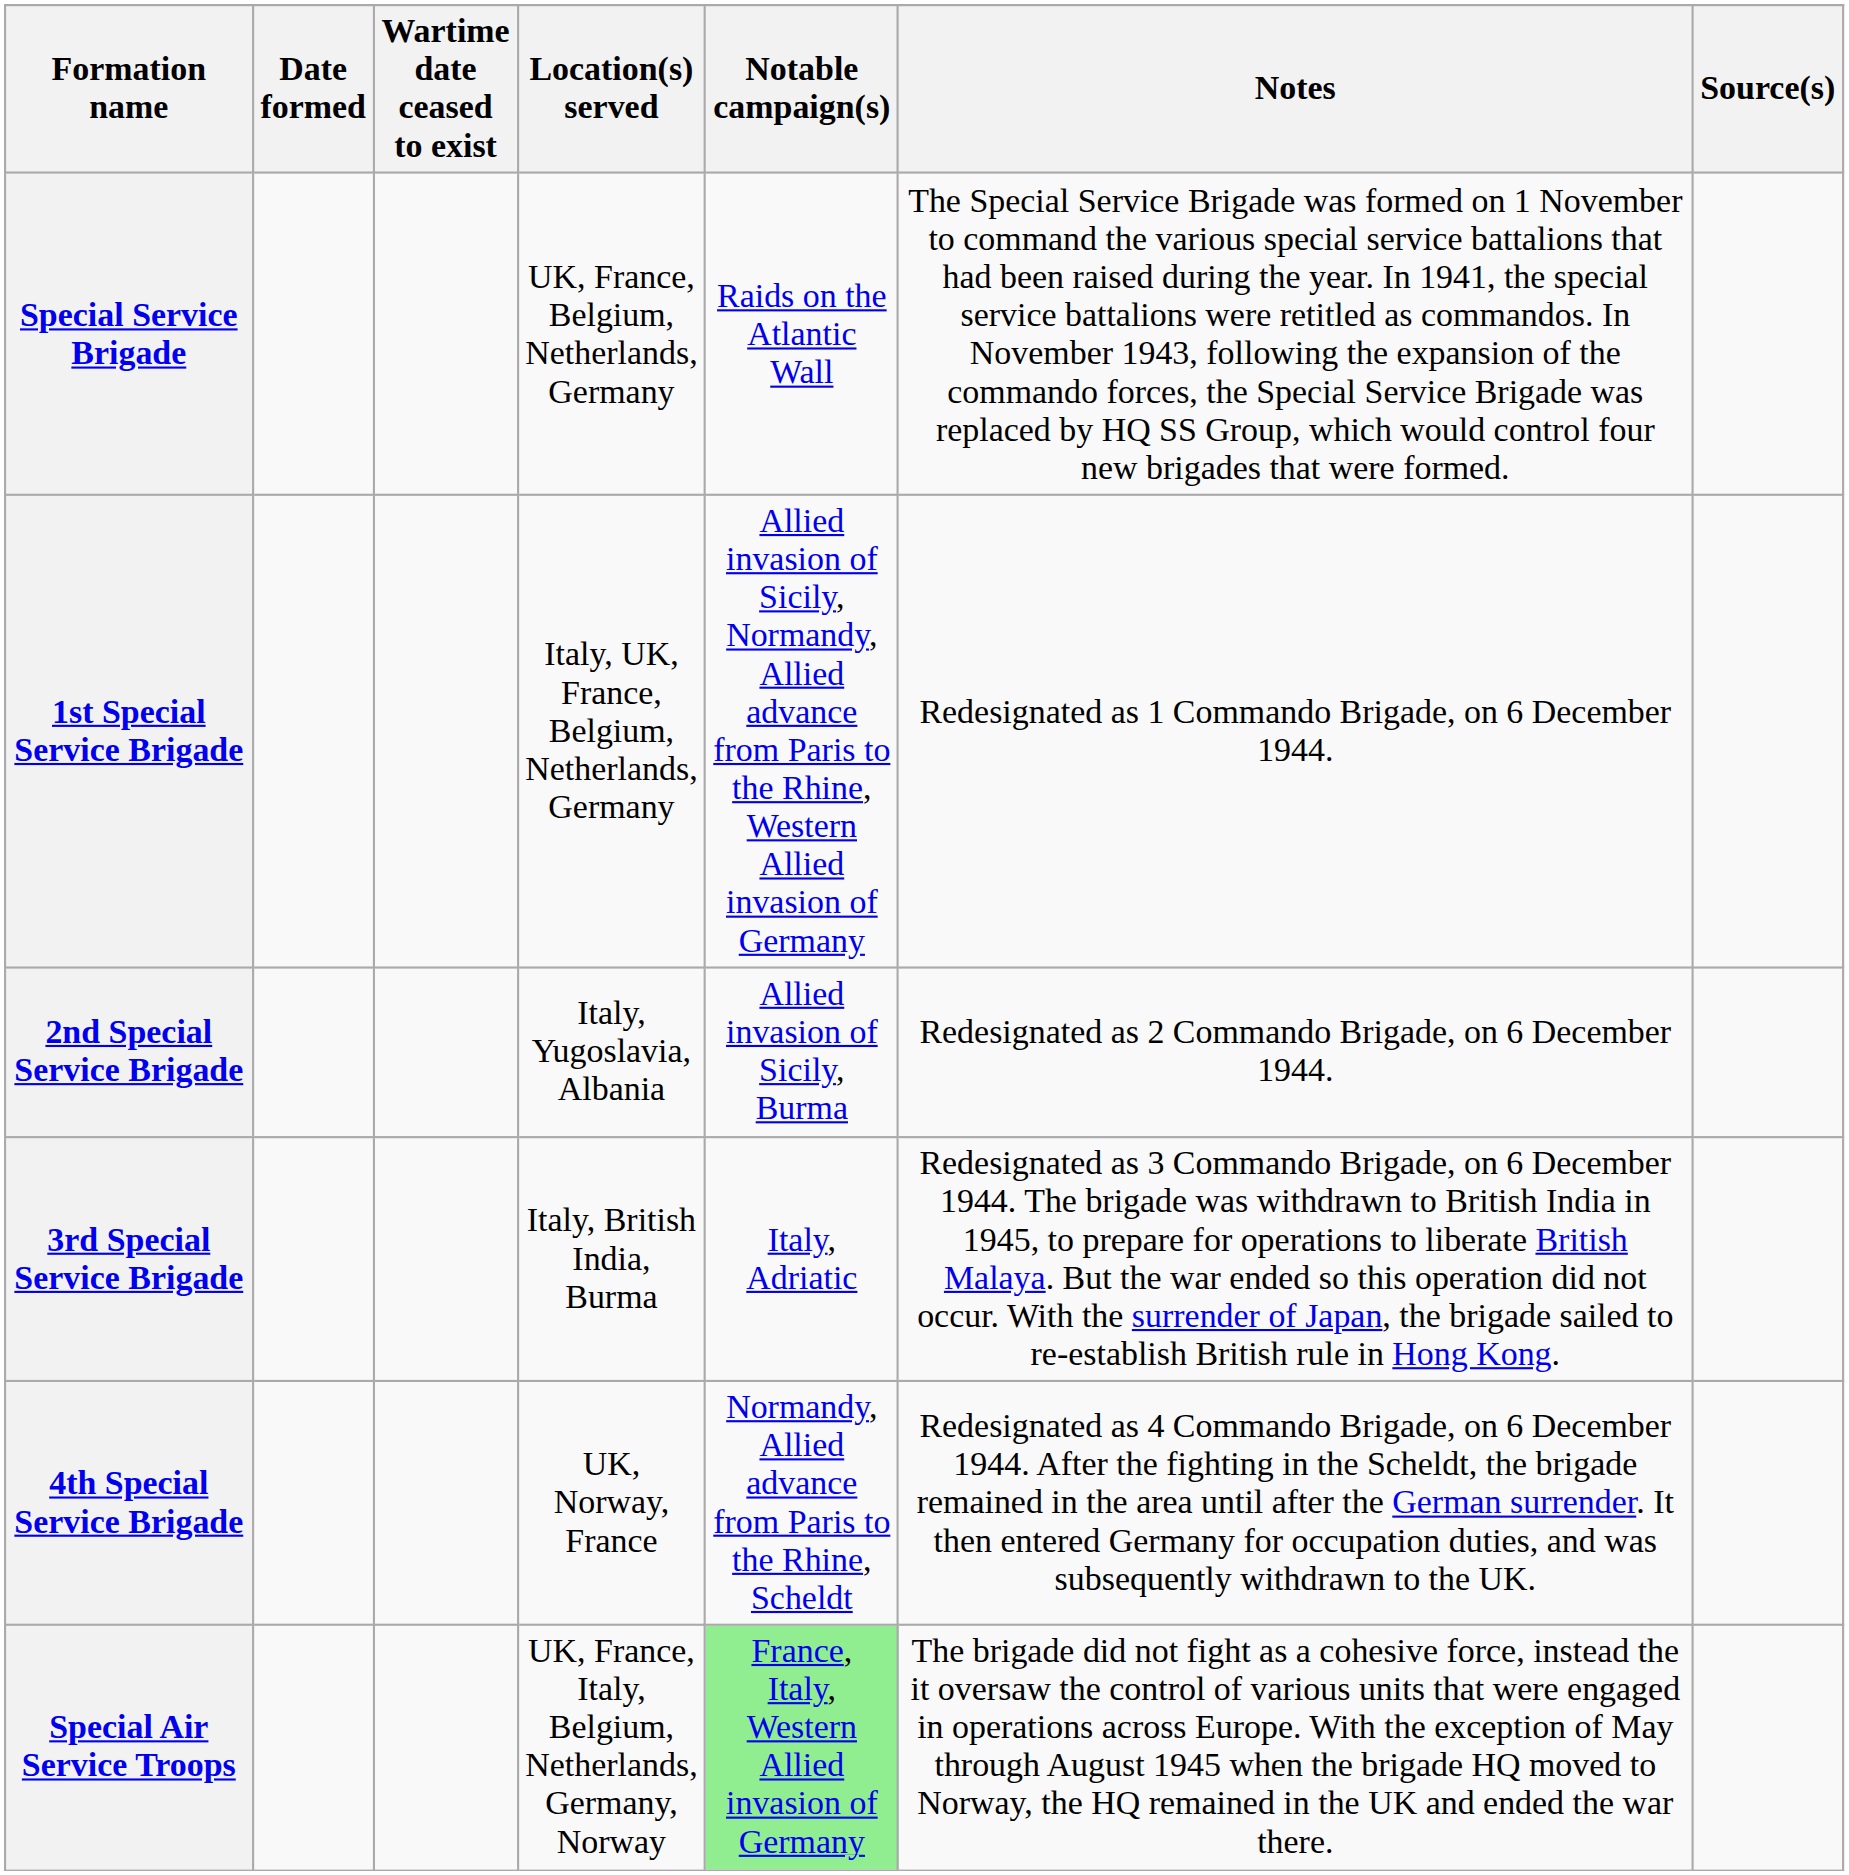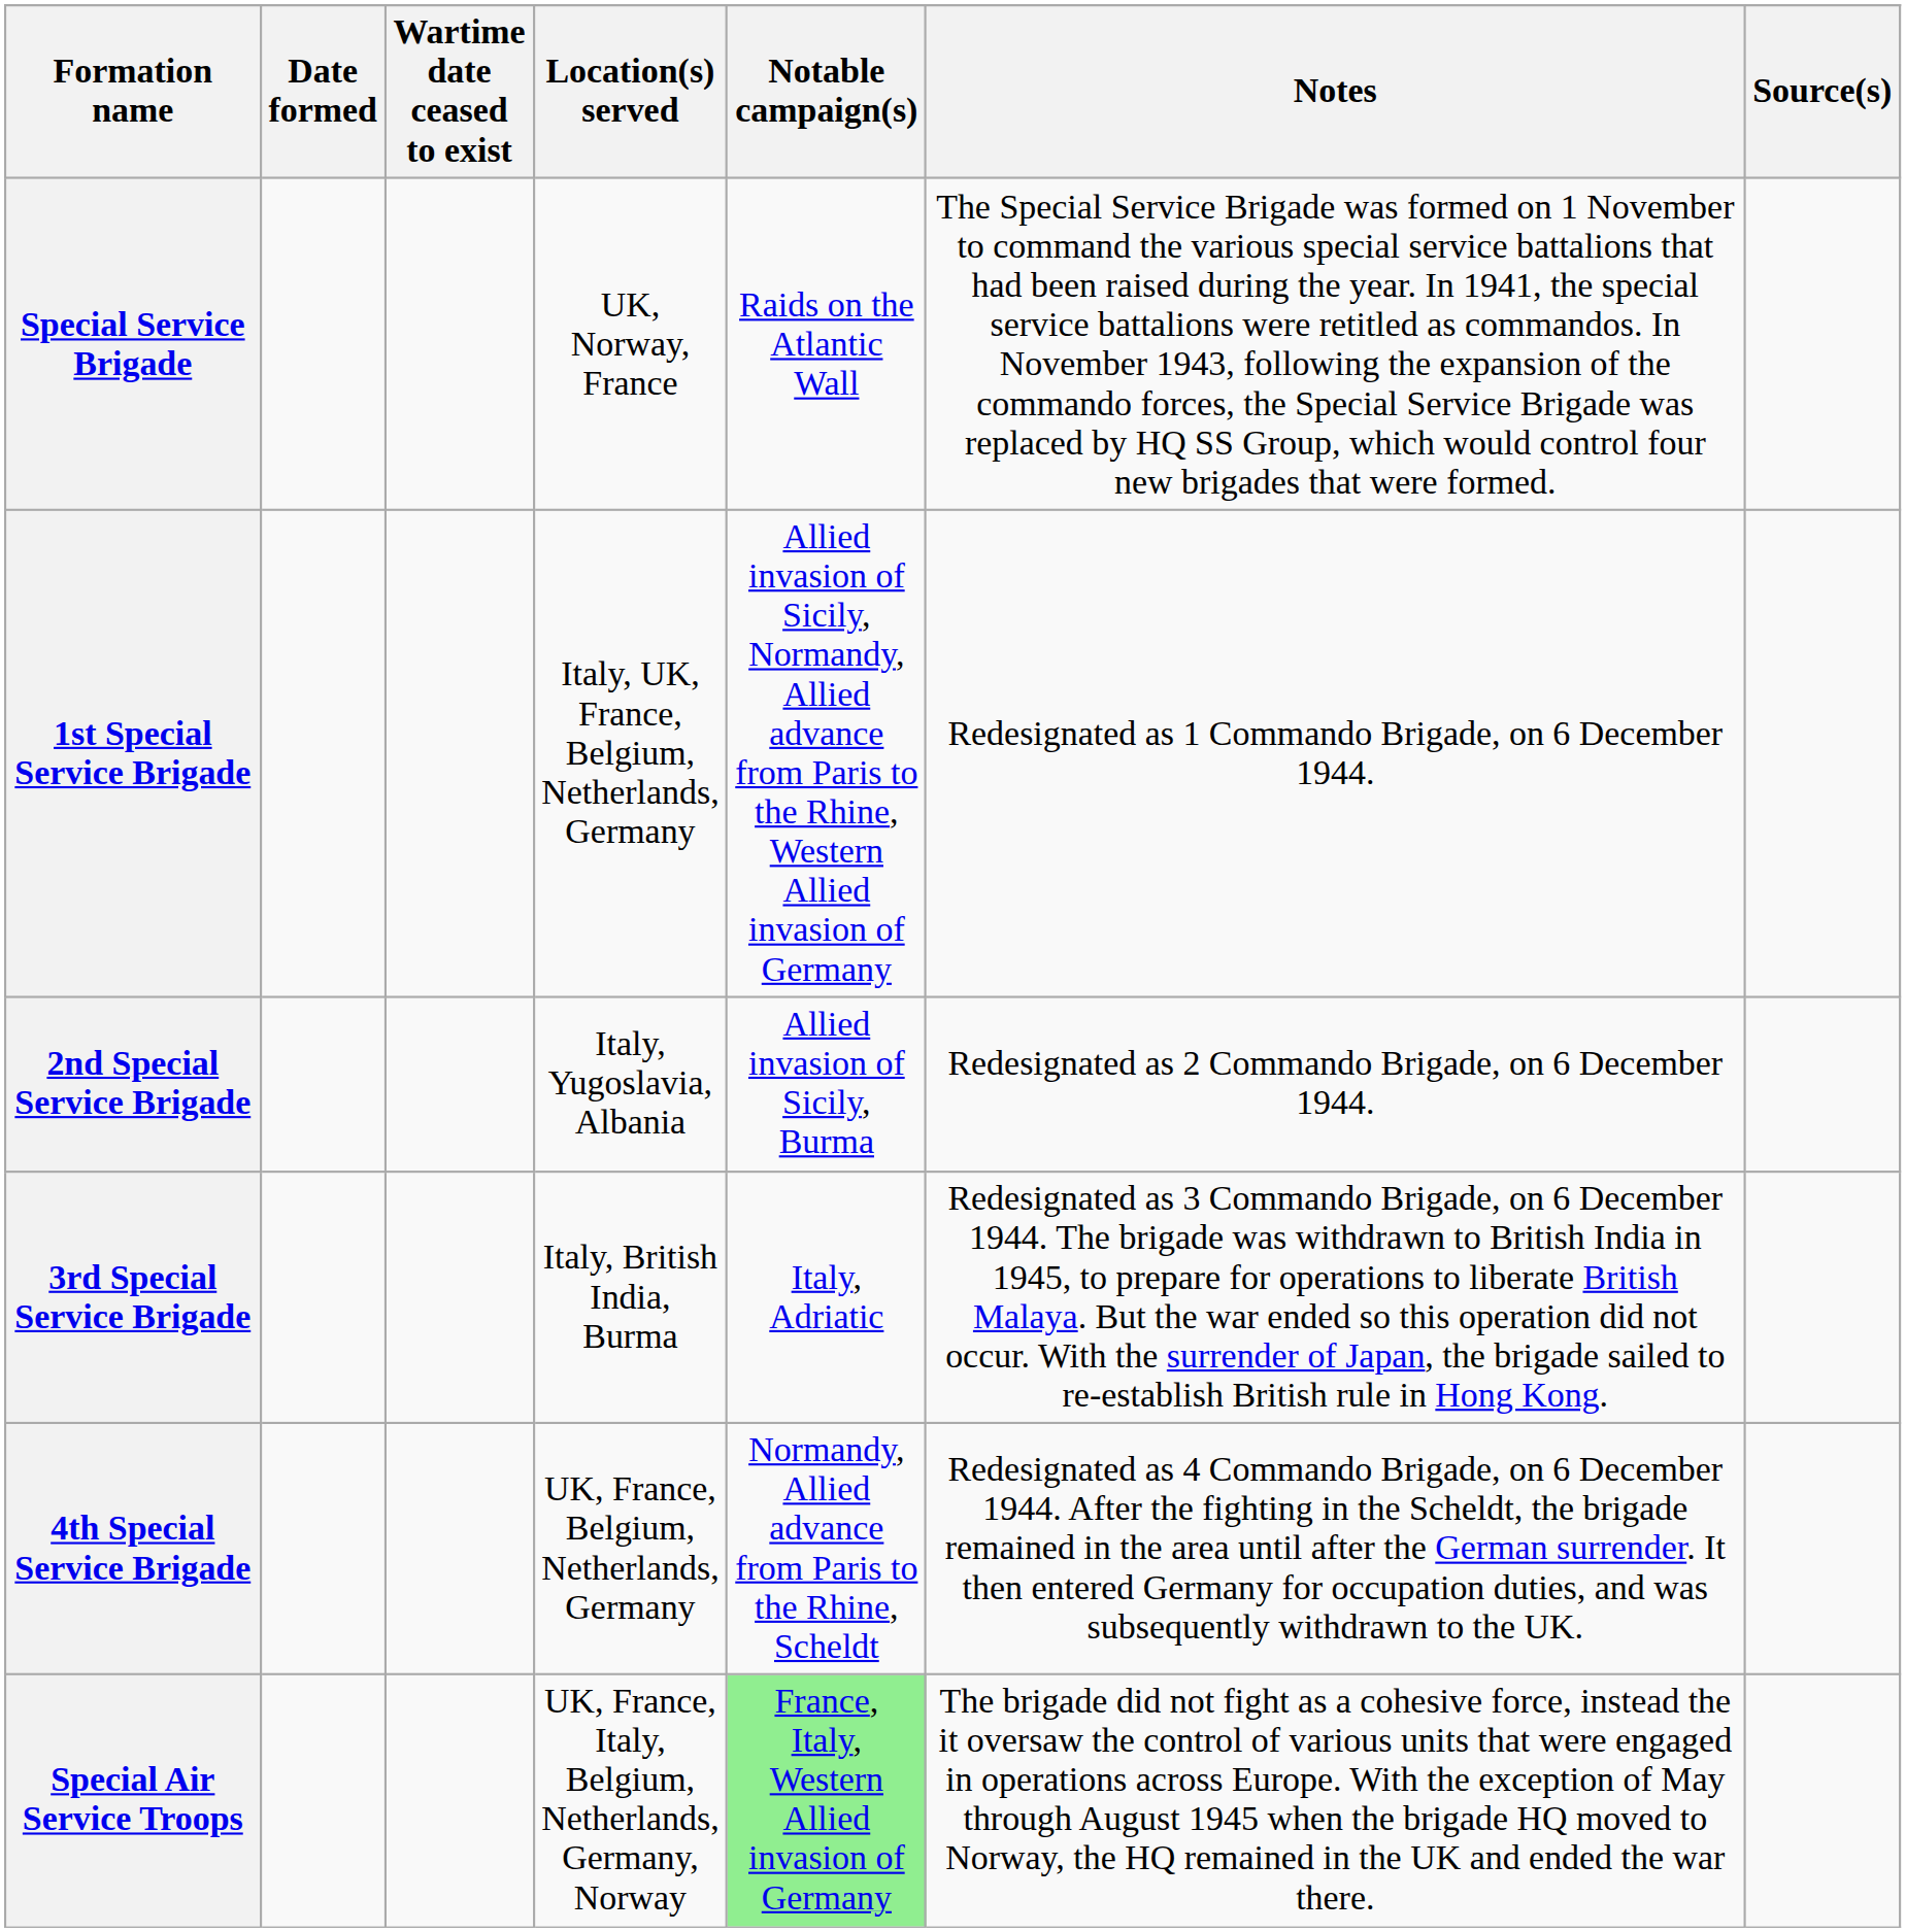Special Service Brigade | Location(s) served: UK, France, Belgium, Netherlands, Germany -> UK, Norway, France
4th Special Service Brigade | Location(s) served: UK, Norway, France -> UK, France, Belgium, Netherlands, Germany
